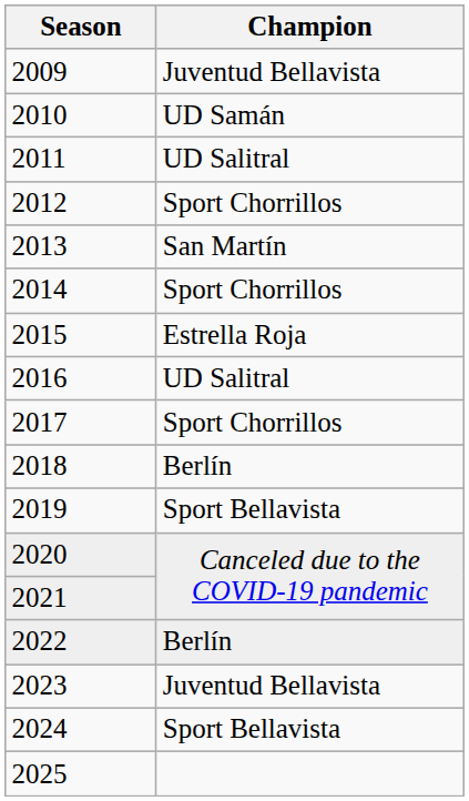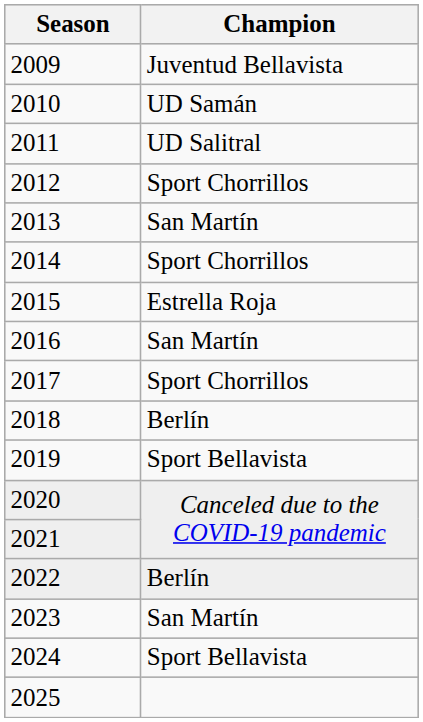2016 | Champion: UD Salitral -> San Martín
2023 | Champion: Juventud Bellavista -> San Martín
